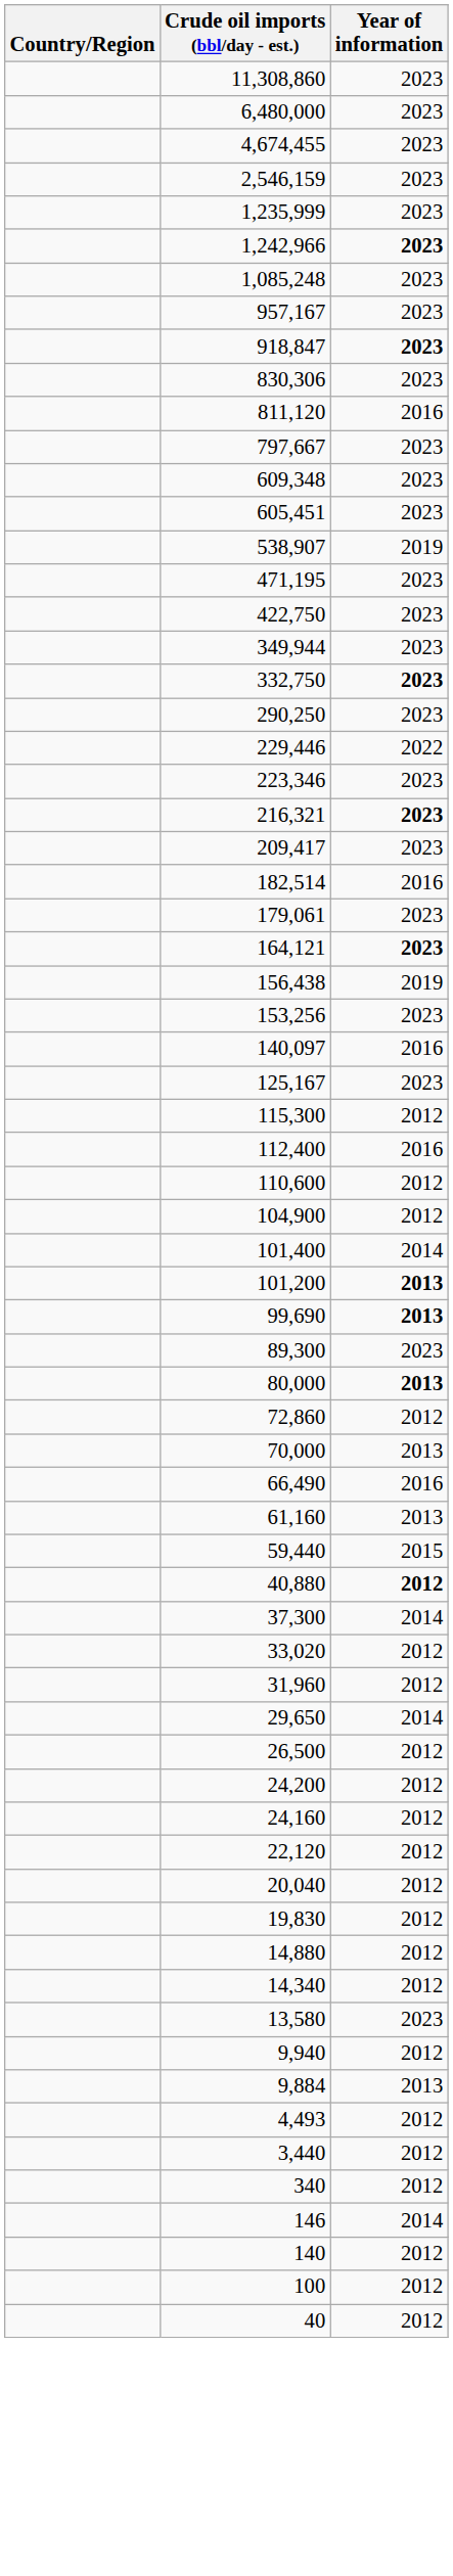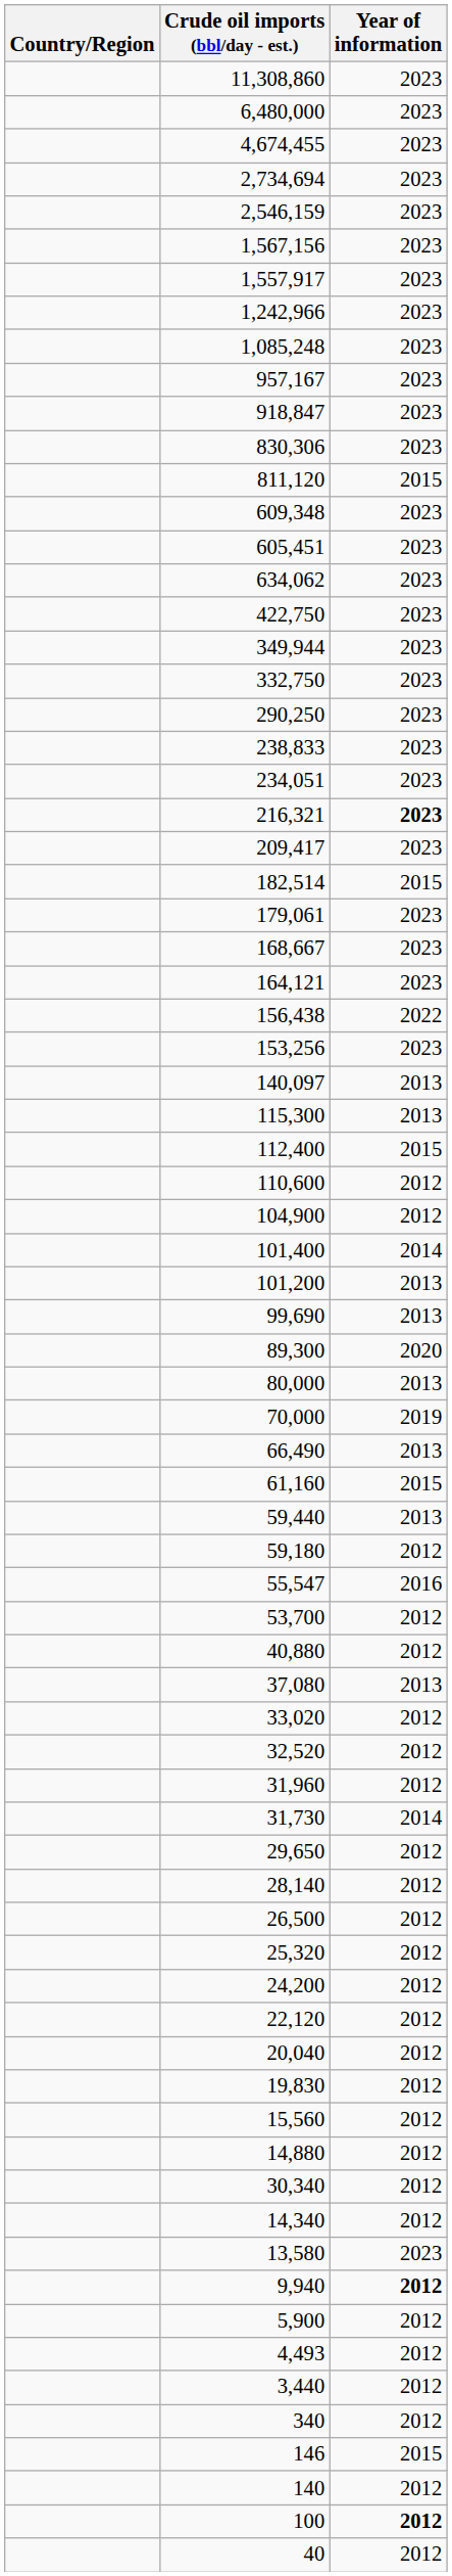+ row: 2,734,694 | 2023
+ row: 1,567,156 | 2023
+ row: 1,557,917 | 2023
- row: 1,235,999 | 2023
1,242,966 | Year of information: bold -> normal
918,847 | Year of information: bold -> normal
811,120 | Year of information: 2016 -> 2015
- row: 797,667 | 2023
- row: 538,907 | 2019
+ row: 634,062 | 2023
- row: 471,195 | 2023
332,750 | Year of information: bold -> normal
+ row: 238,833 | 2023
+ row: 234,051 | 2023
- row: 229,446 | 2022
- row: 223,346 | 2023
182,514 | Year of information: 2016 -> 2015
+ row: 168,667 | 2023
164,121 | Year of information: bold -> normal
156,438 | Year of information: 2019 -> 2022
140,097 | Year of information: 2016 -> 2013
- row: 125,167 | 2023
115,300 | Year of information: 2012 -> 2013
112,400 | Year of information: 2016 -> 2015
101,200 | Year of information: bold -> normal
99,690 | Year of information: bold -> normal
89,300 | Year of information: 2023 -> 2020
80,000 | Year of information: bold -> normal
- row: 72,860 | 2012
70,000 | Year of information: 2013 -> 2019
66,490 | Year of information: 2016 -> 2013
61,160 | Year of information: 2013 -> 2015
59,440 | Year of information: 2015 -> 2013
+ row: 59,180 | 2012
+ row: 55,547 | 2016
+ row: 53,700 | 2012
40,880 | Year of information: bold -> normal
- row: 37,300 | 2014
+ row: 37,080 | 2013
+ row: 32,520 | 2012
+ row: 31,730 | 2014
29,650 | Year of information: 2014 -> 2012
+ row: 28,140 | 2012
+ row: 25,320 | 2012
- row: 24,160 | 2012
+ row: 15,560 | 2012
+ row: 30,340 | 2012
9,940 | Year of information: normal -> bold
- row: 9,884 | 2013
+ row: 5,900 | 2012
146 | Year of information: 2014 -> 2015
100 | Year of information: normal -> bold
